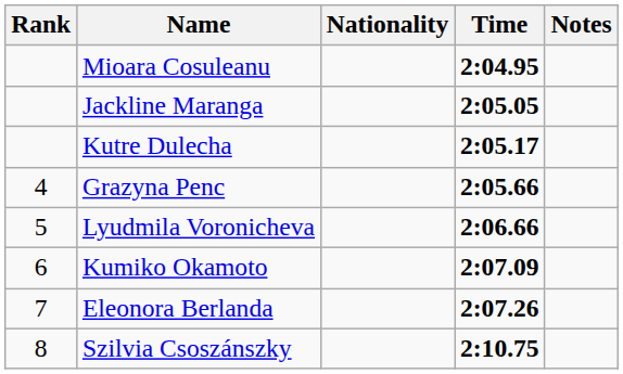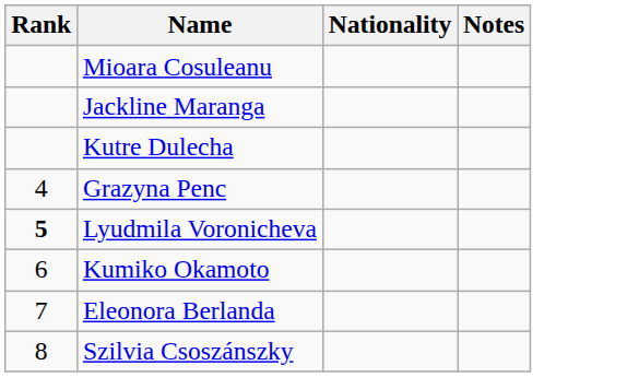- column: Time | 2:04.95 | 2:05.05 | 2:05.17 | 2:05.66 | 2:06.66 | 2:07.09 | 2:07.26 | 2:10.75
Lyudmila Voronicheva | Rank: normal -> bold
